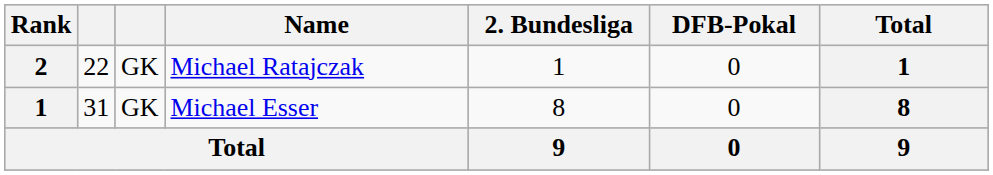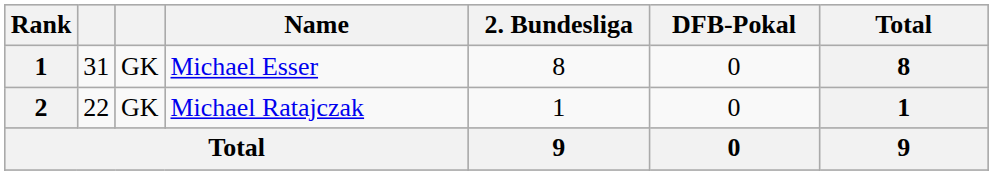rows swapped: Michael Esser <-> Michael Ratajczak
